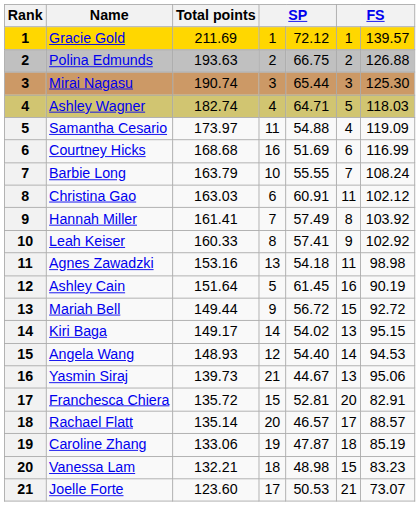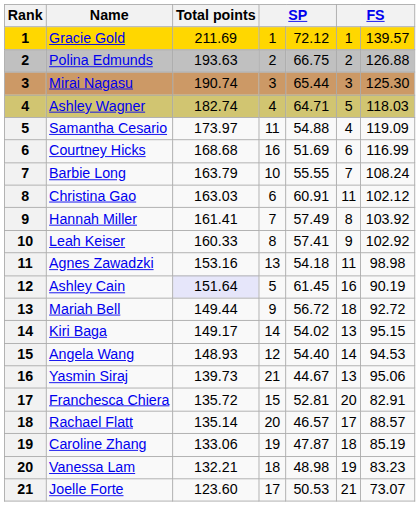Ashley Cain | Total points: no background -> lavender background
Mariah Bell | column 6: 15 -> 18
Vanessa Lam | column 6: 15 -> 19
